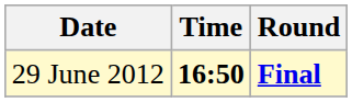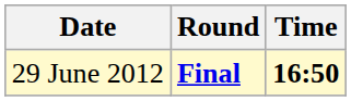columns swapped: Time <-> Round
